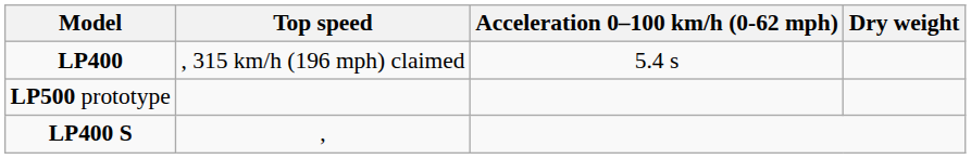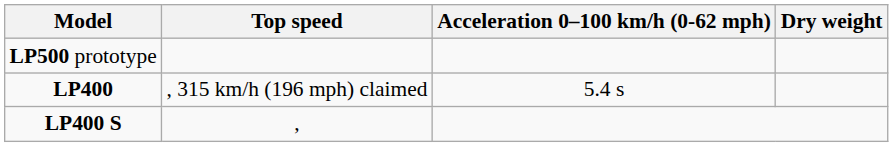rows swapped: LP500 prototype <-> LP400
